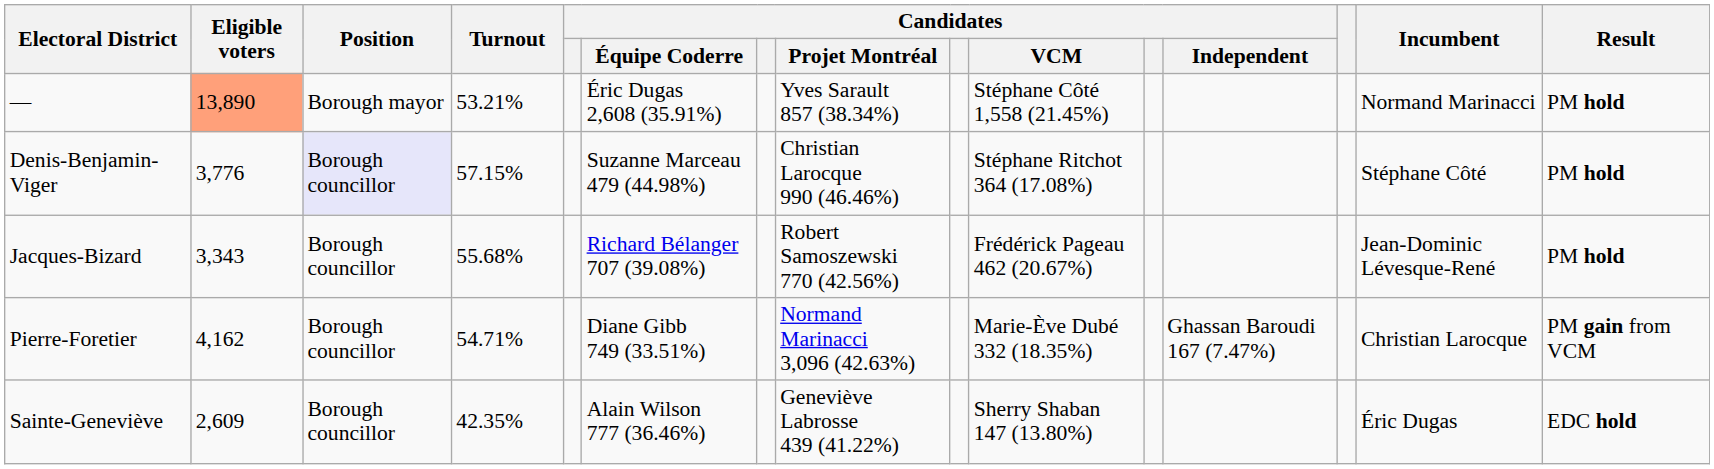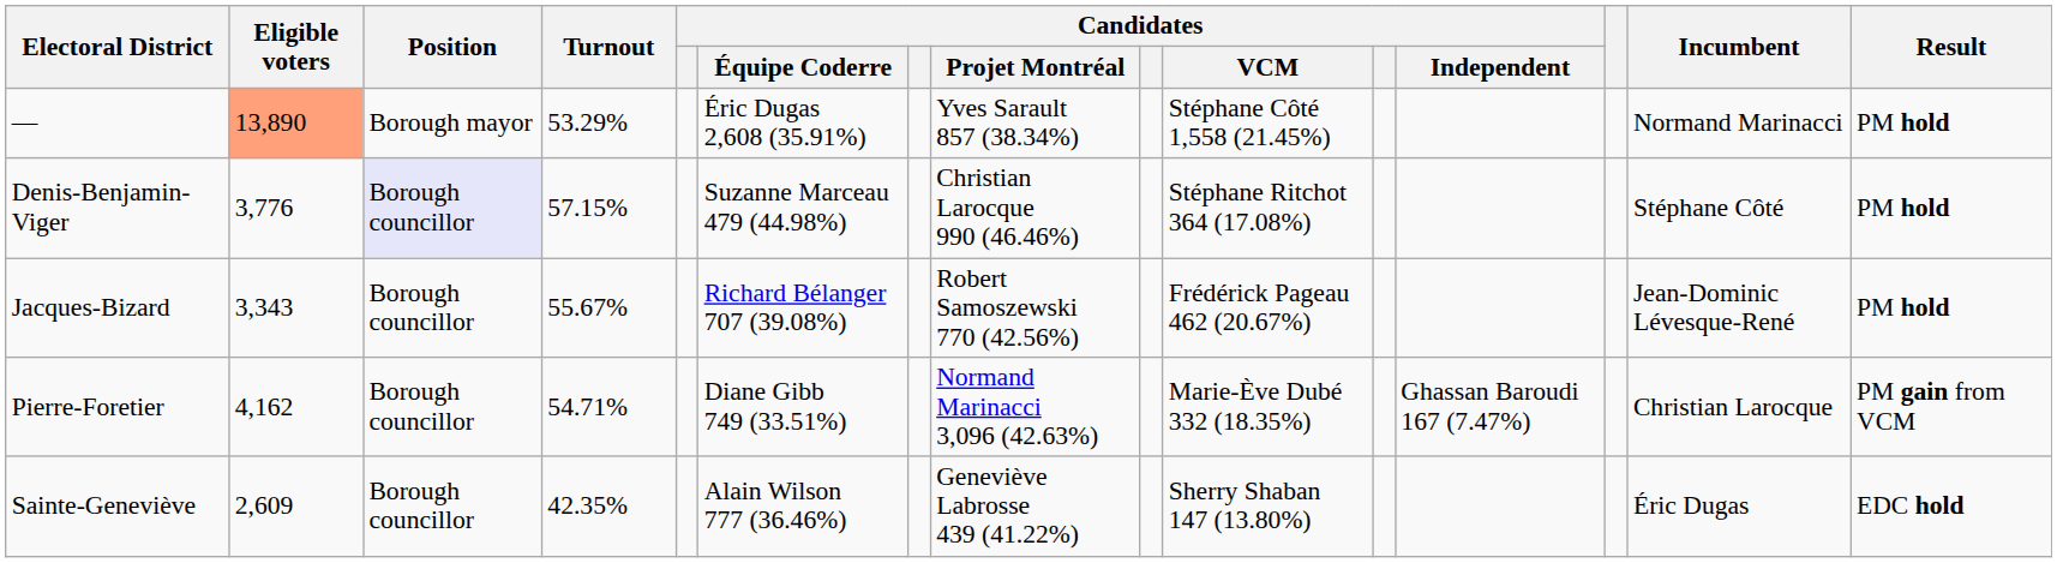— | Turnout: 53.21% -> 53.29%
Jacques-Bizard | Turnout: 55.68% -> 55.67%
